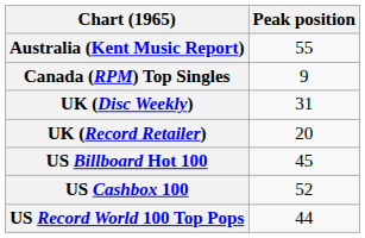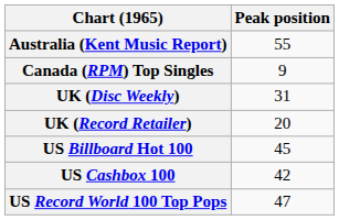US Cashbox 100 | Peak position: 52 -> 42
US Record World 100 Top Pops | Peak position: 44 -> 47
